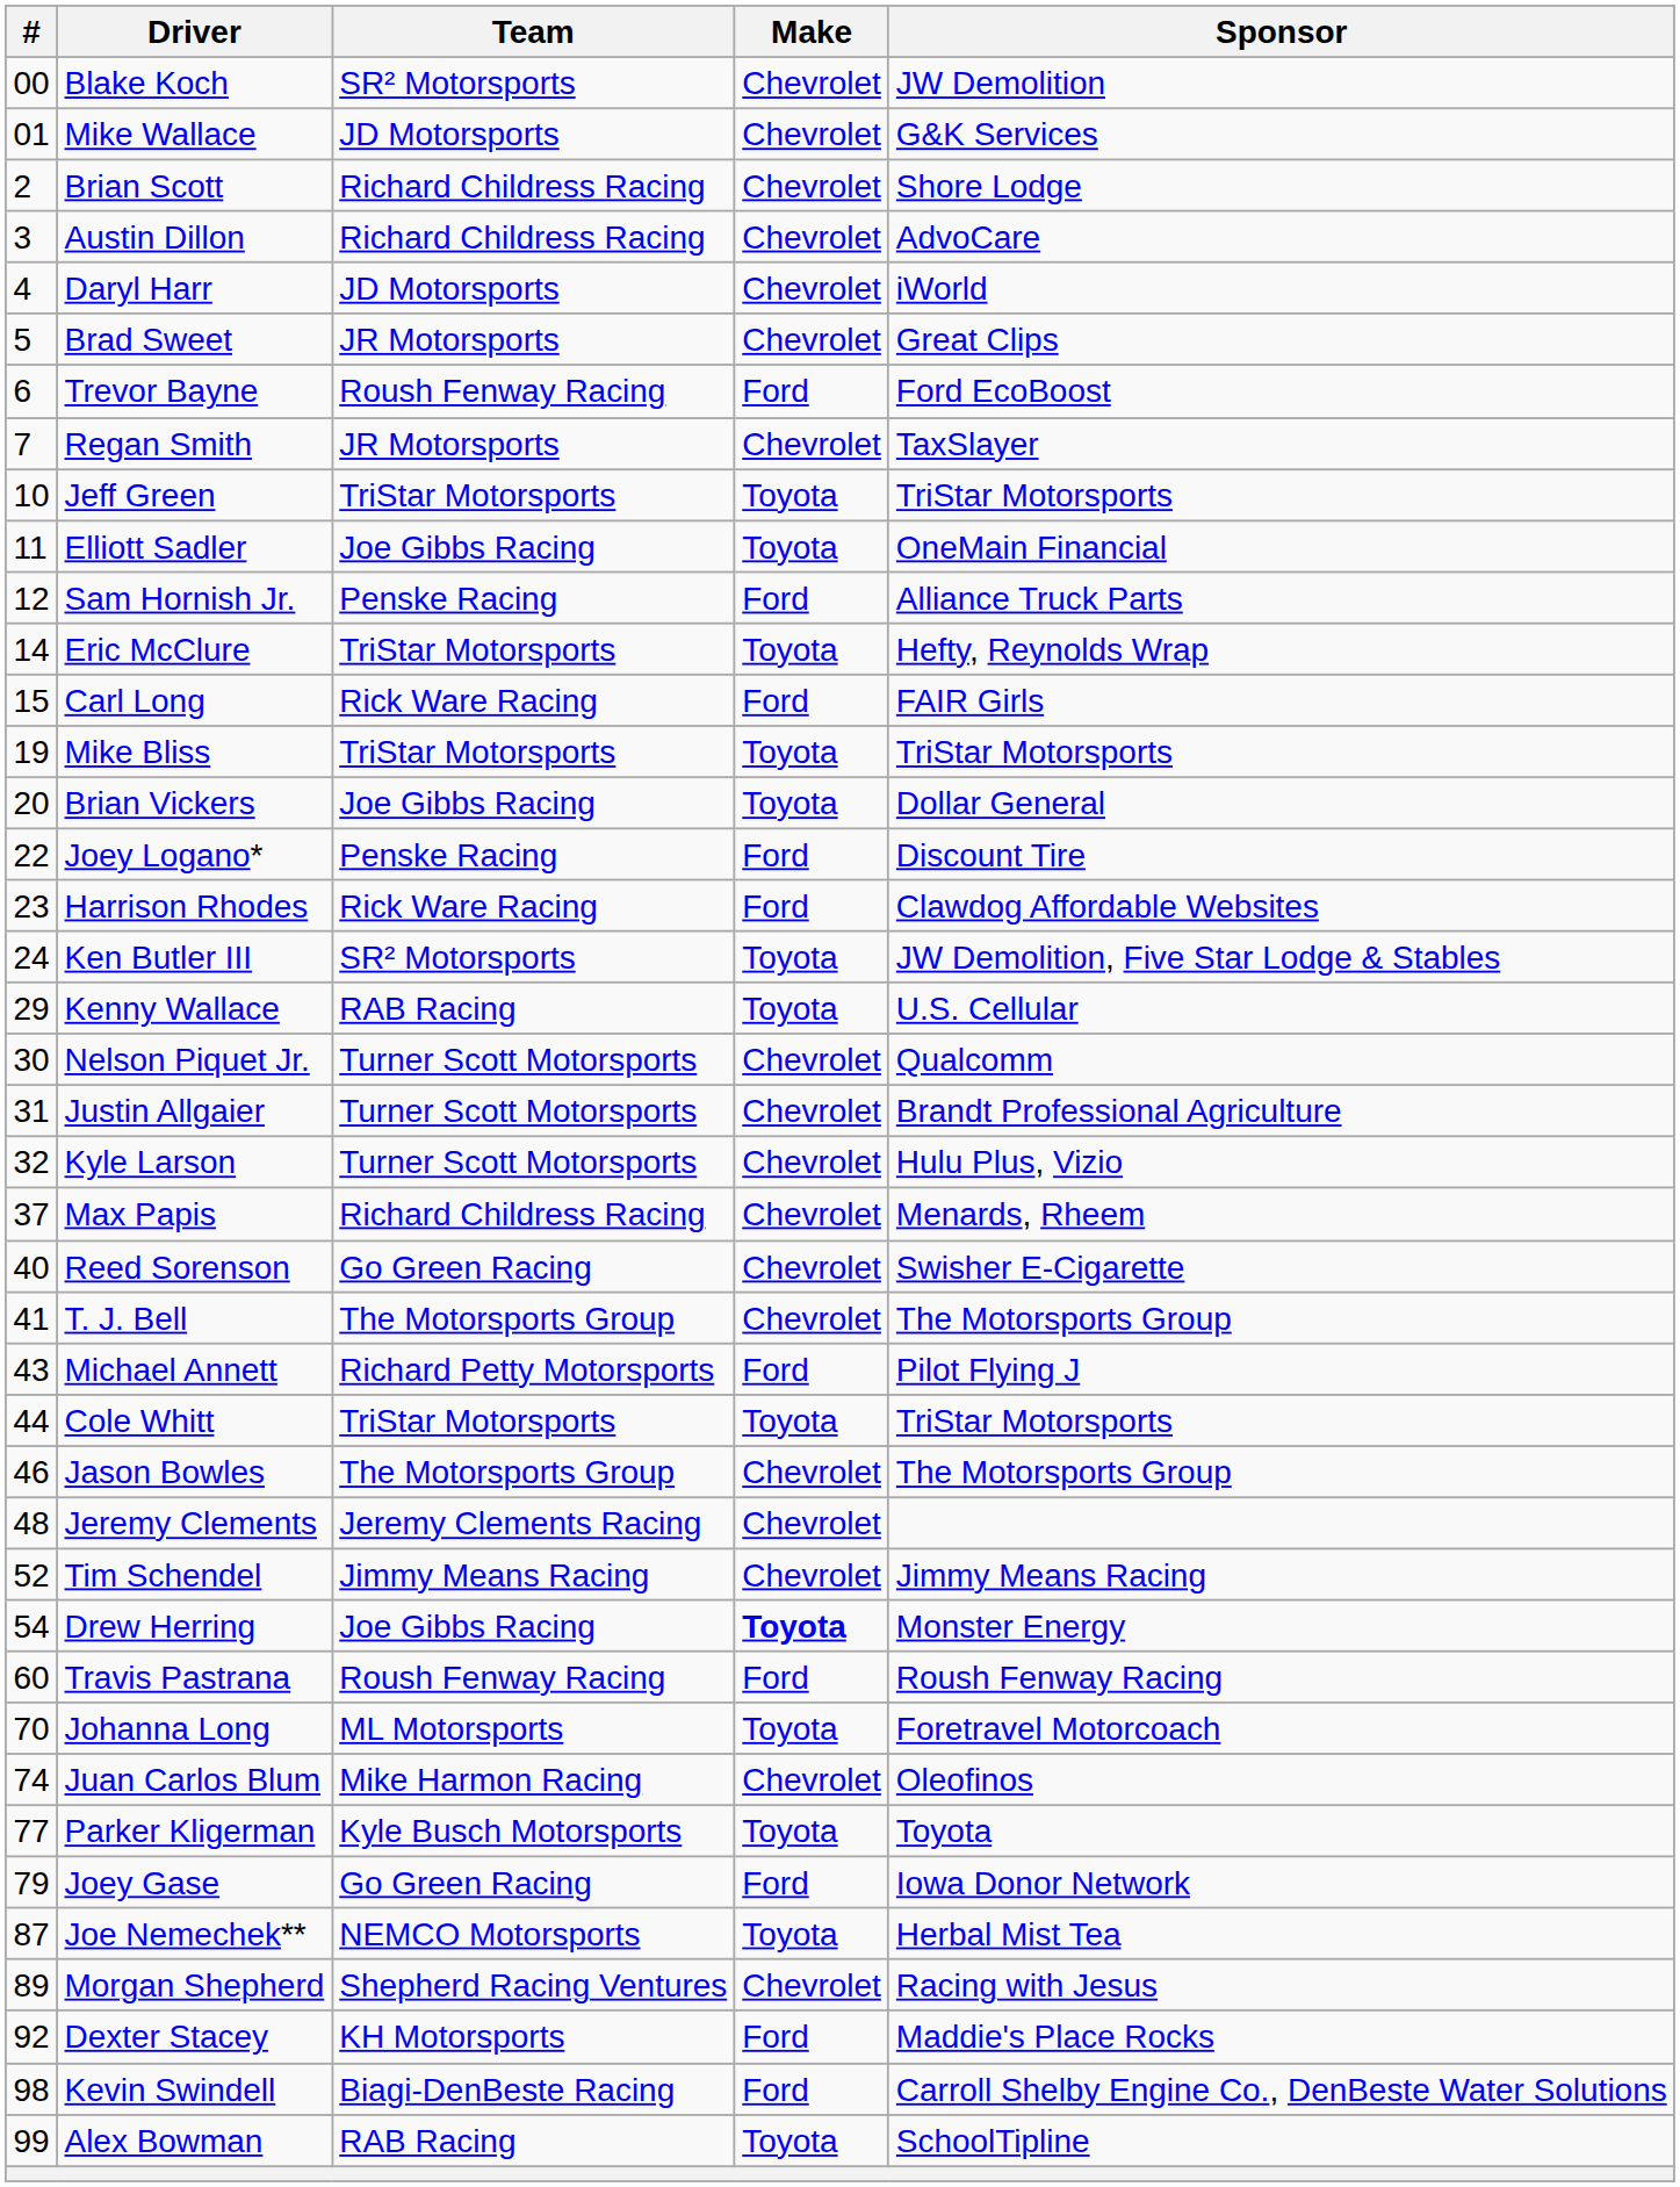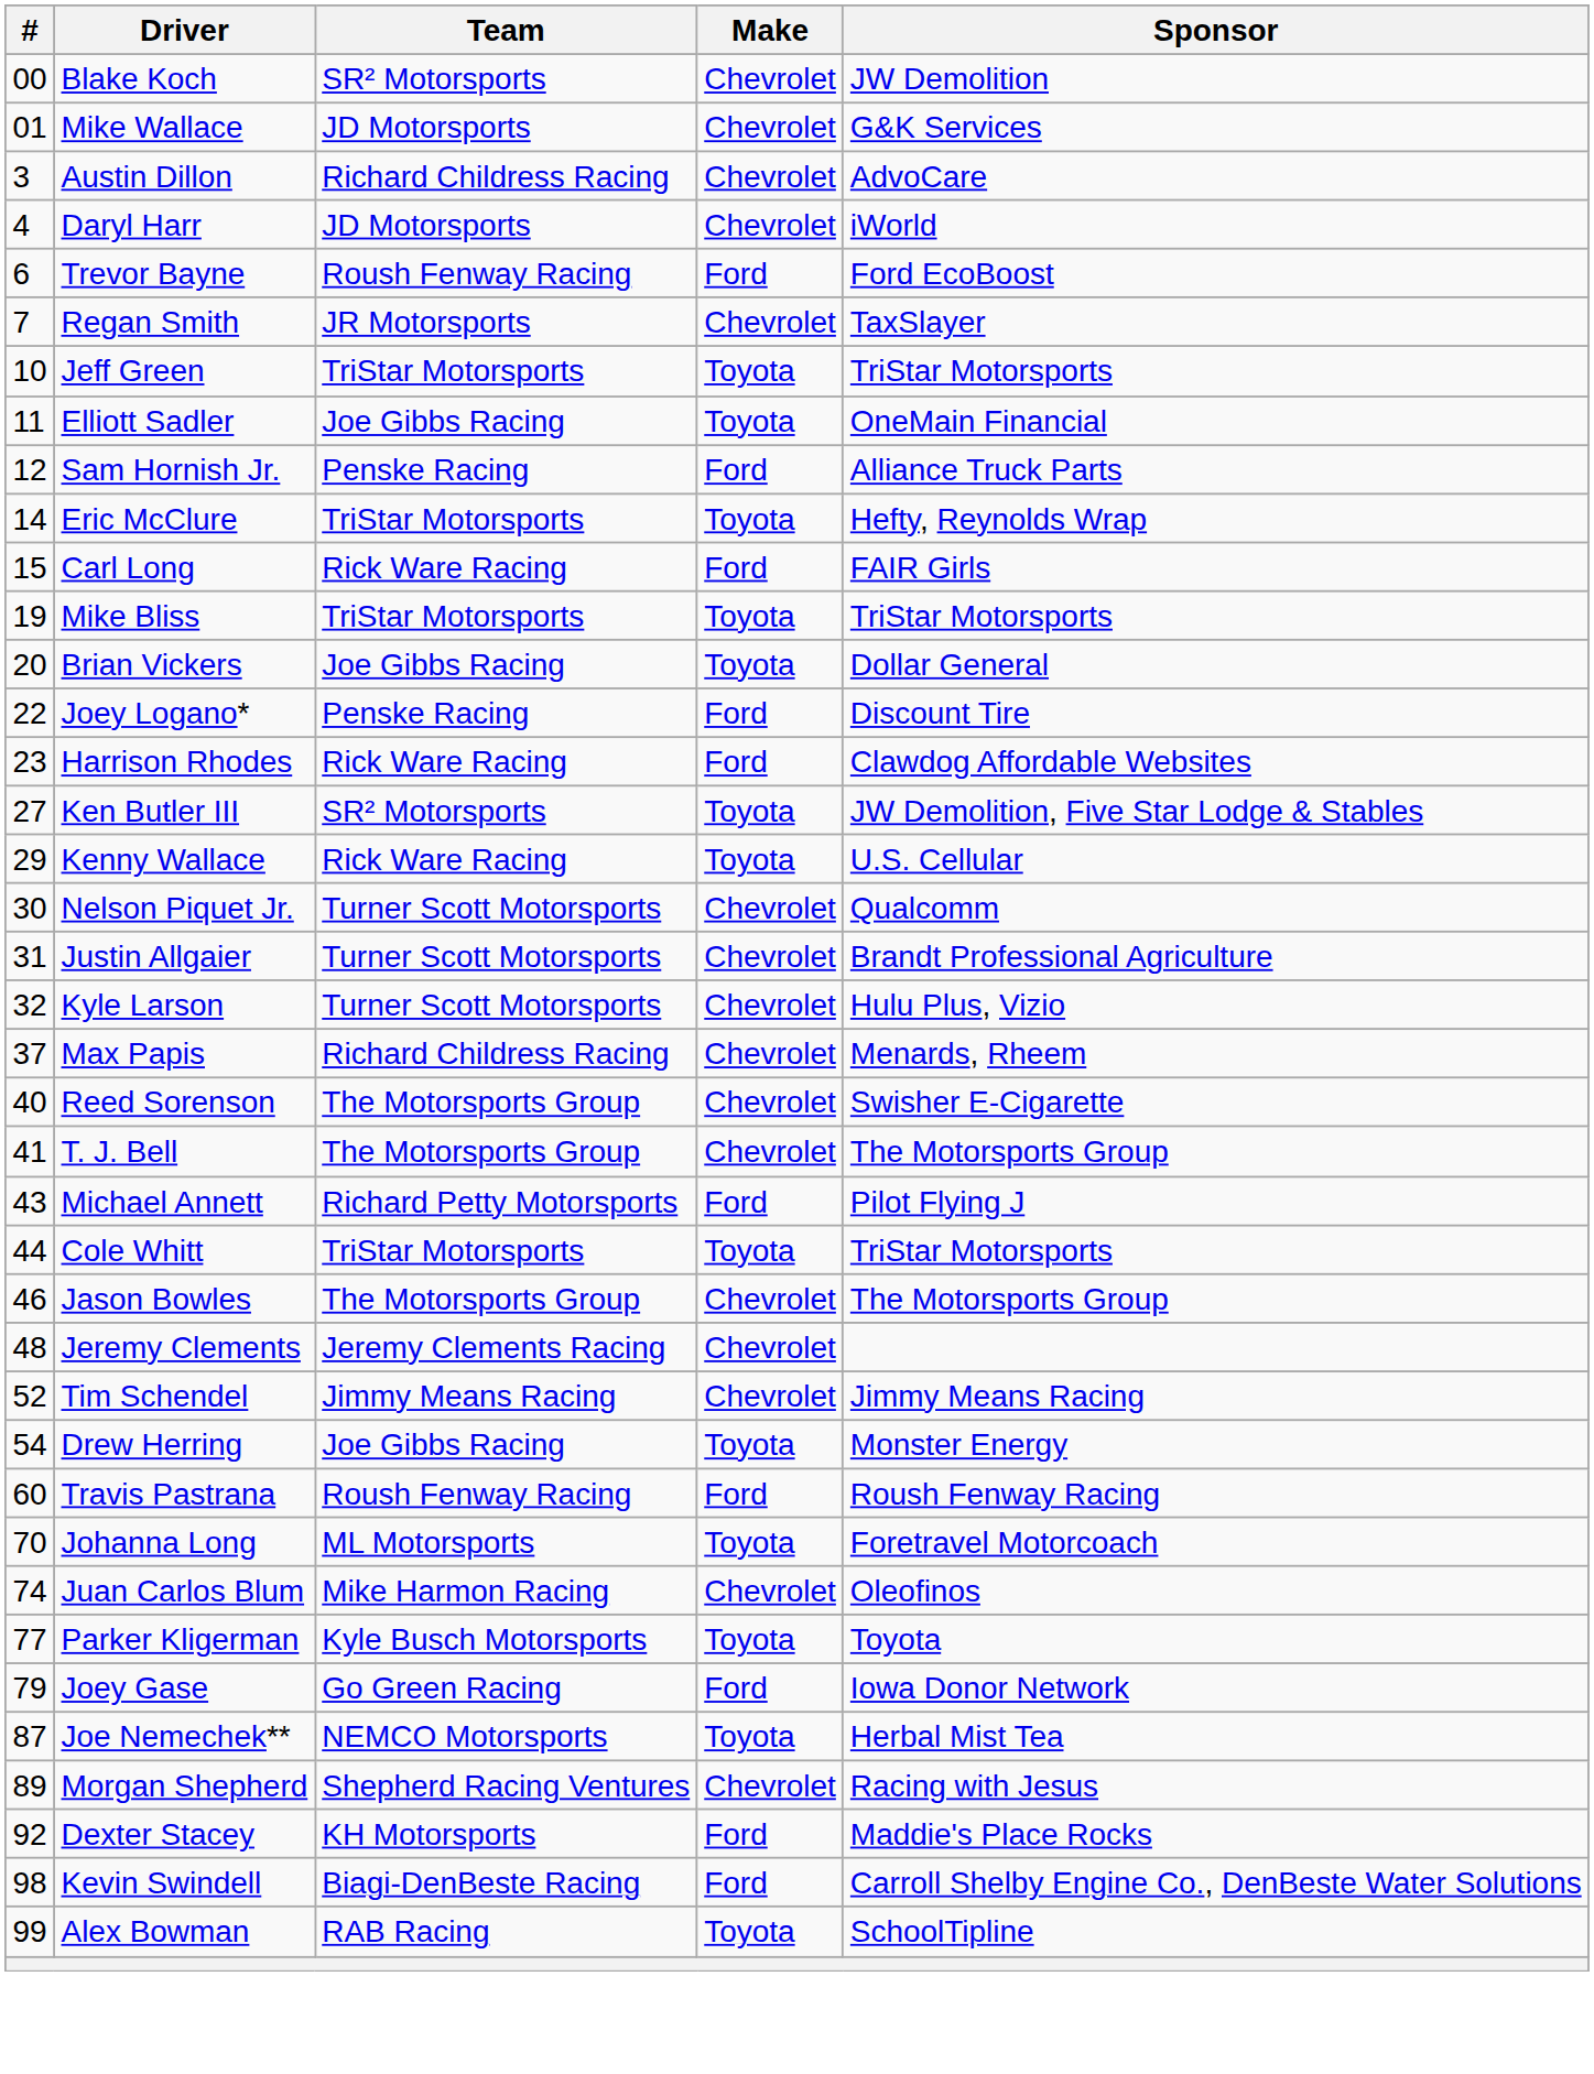- row: 2 | Brian Scott | Richard Childress Racing | Chevrolet | Shore Lodge
- row: 5 | Brad Sweet | JR Motorsports | Chevrolet | Great Clips
Ken Butler III | #: 24 -> 27
Kenny Wallace | Team: RAB Racing -> Rick Ware Racing
Reed Sorenson | Team: Go Green Racing -> The Motorsports Group
Drew Herring | Make: bold -> normal
